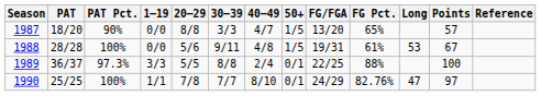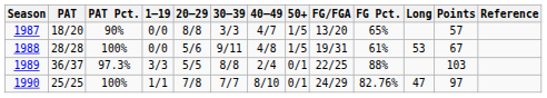1989 | Points: 100 -> 103
